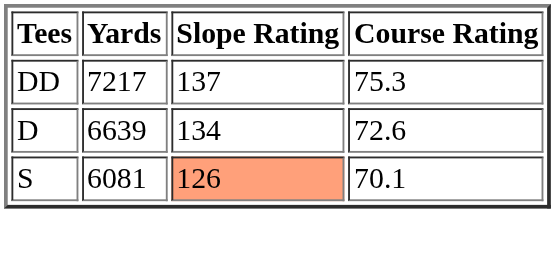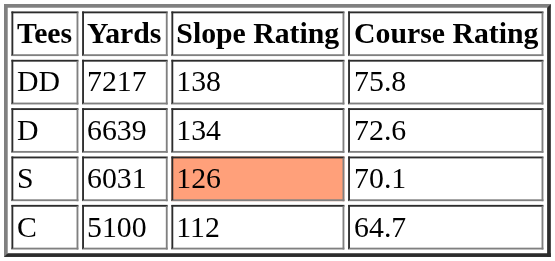DD | Slope Rating: 137 -> 138
DD | Course Rating: 75.3 -> 75.8
S | Yards: 6081 -> 6031
+ row: C | 5100 | 112 | 64.7
